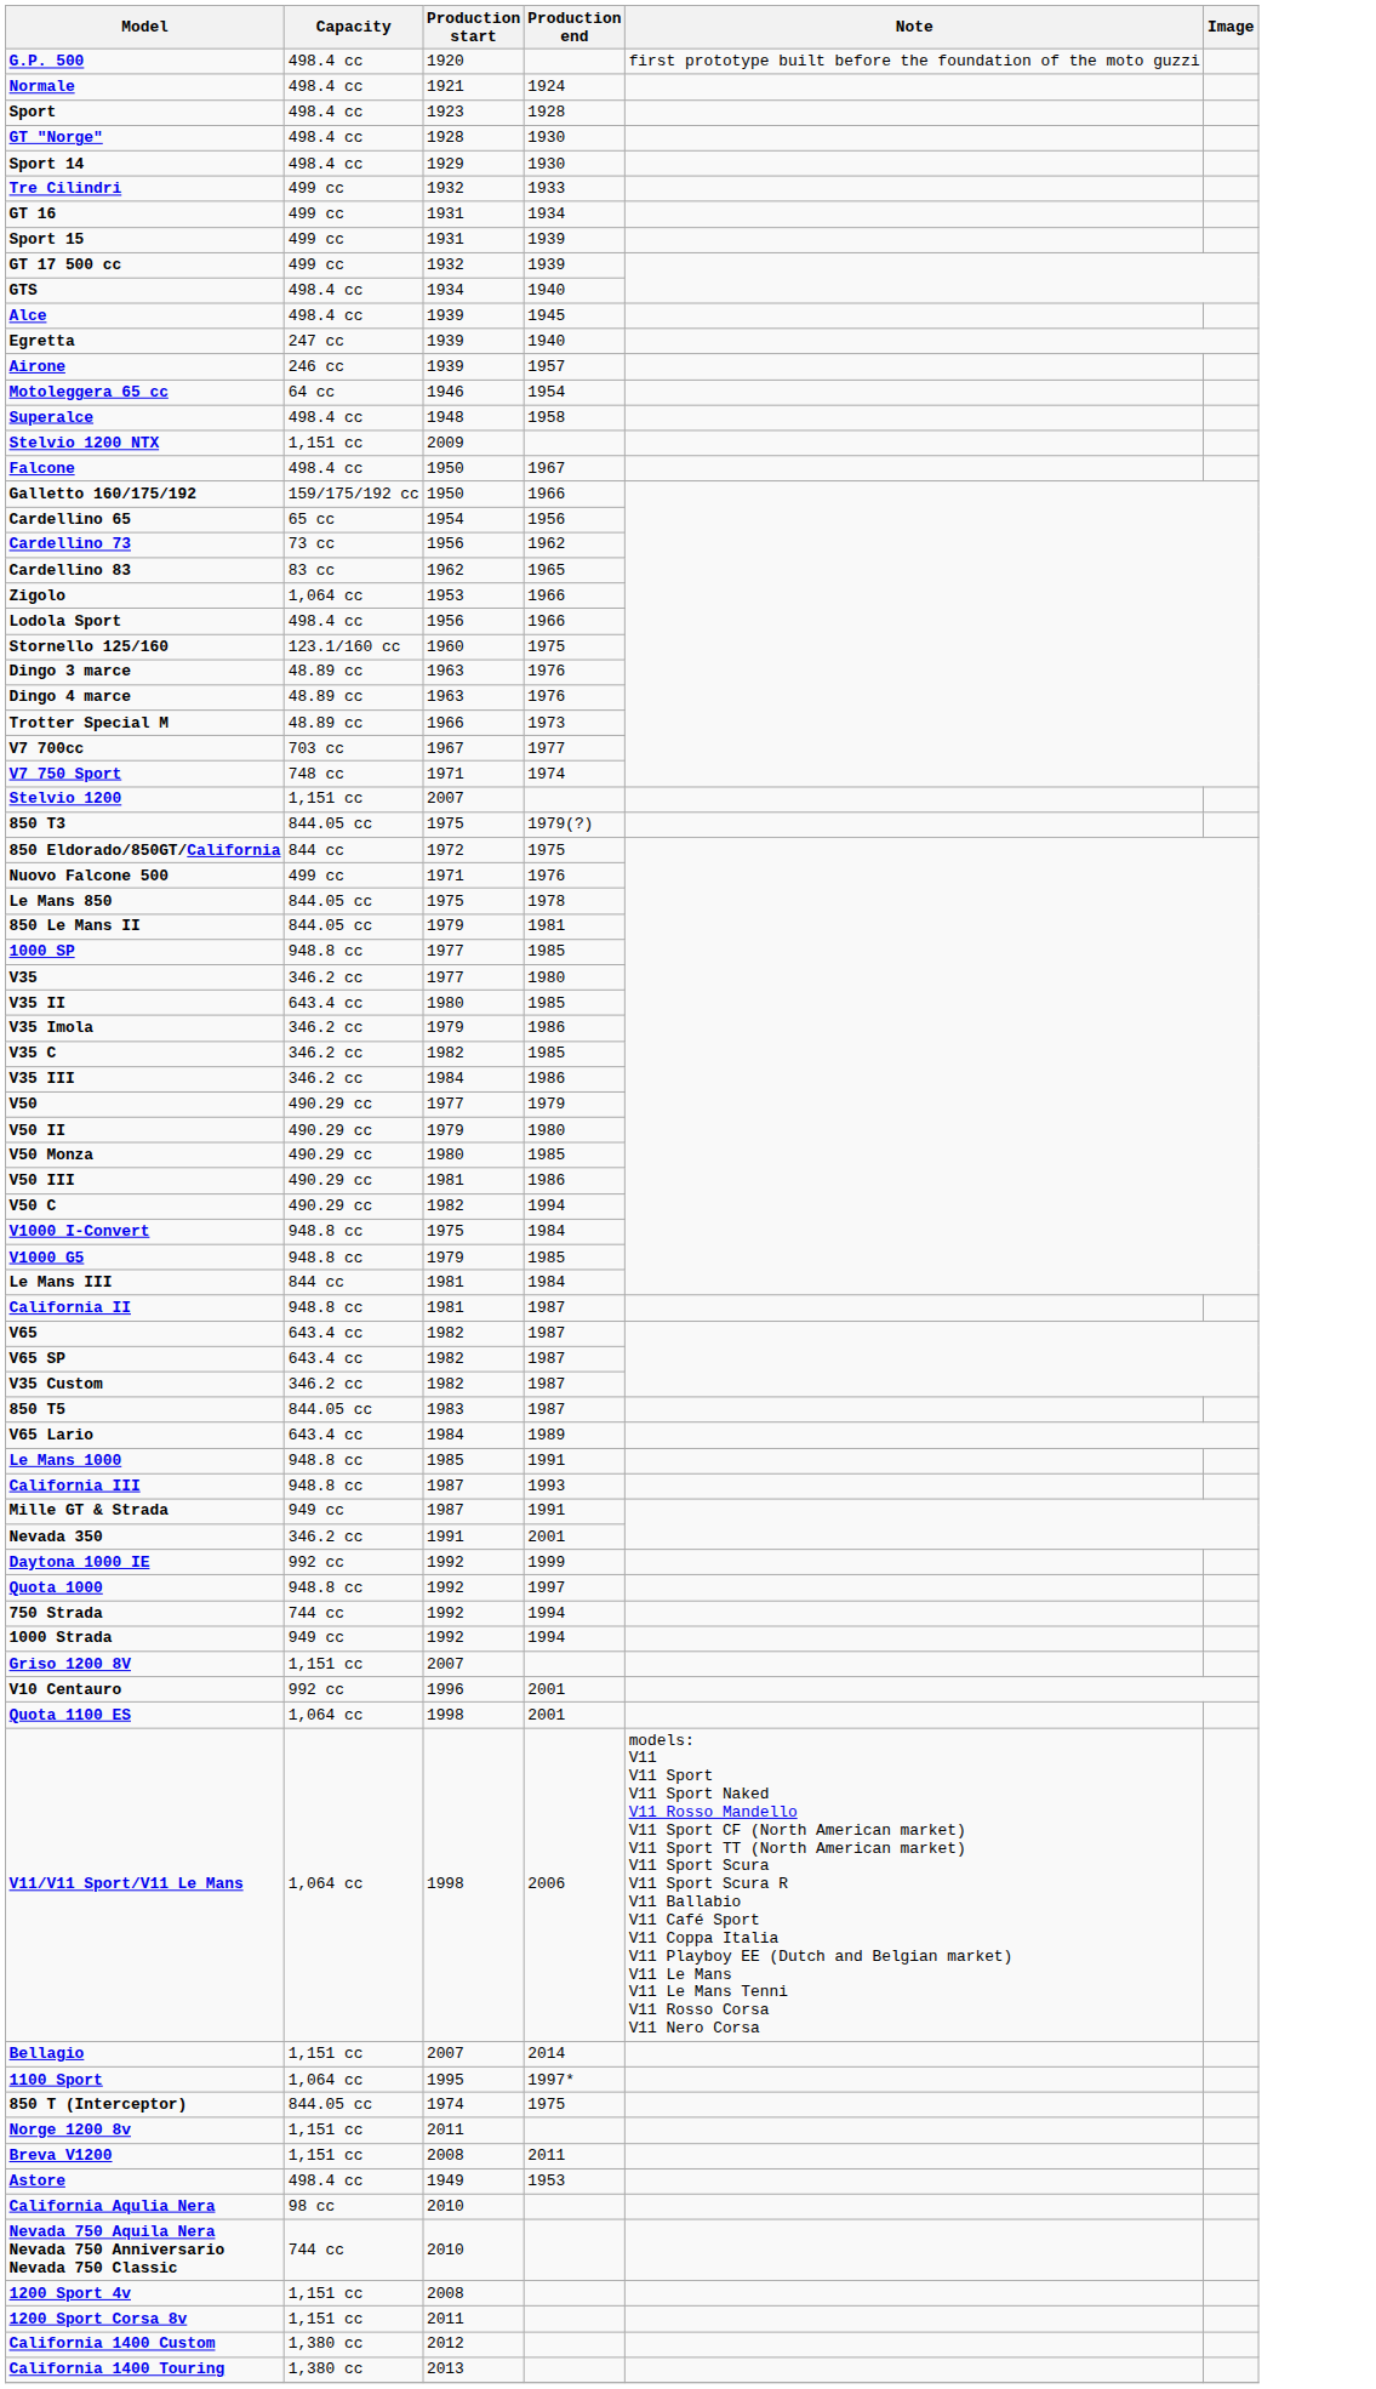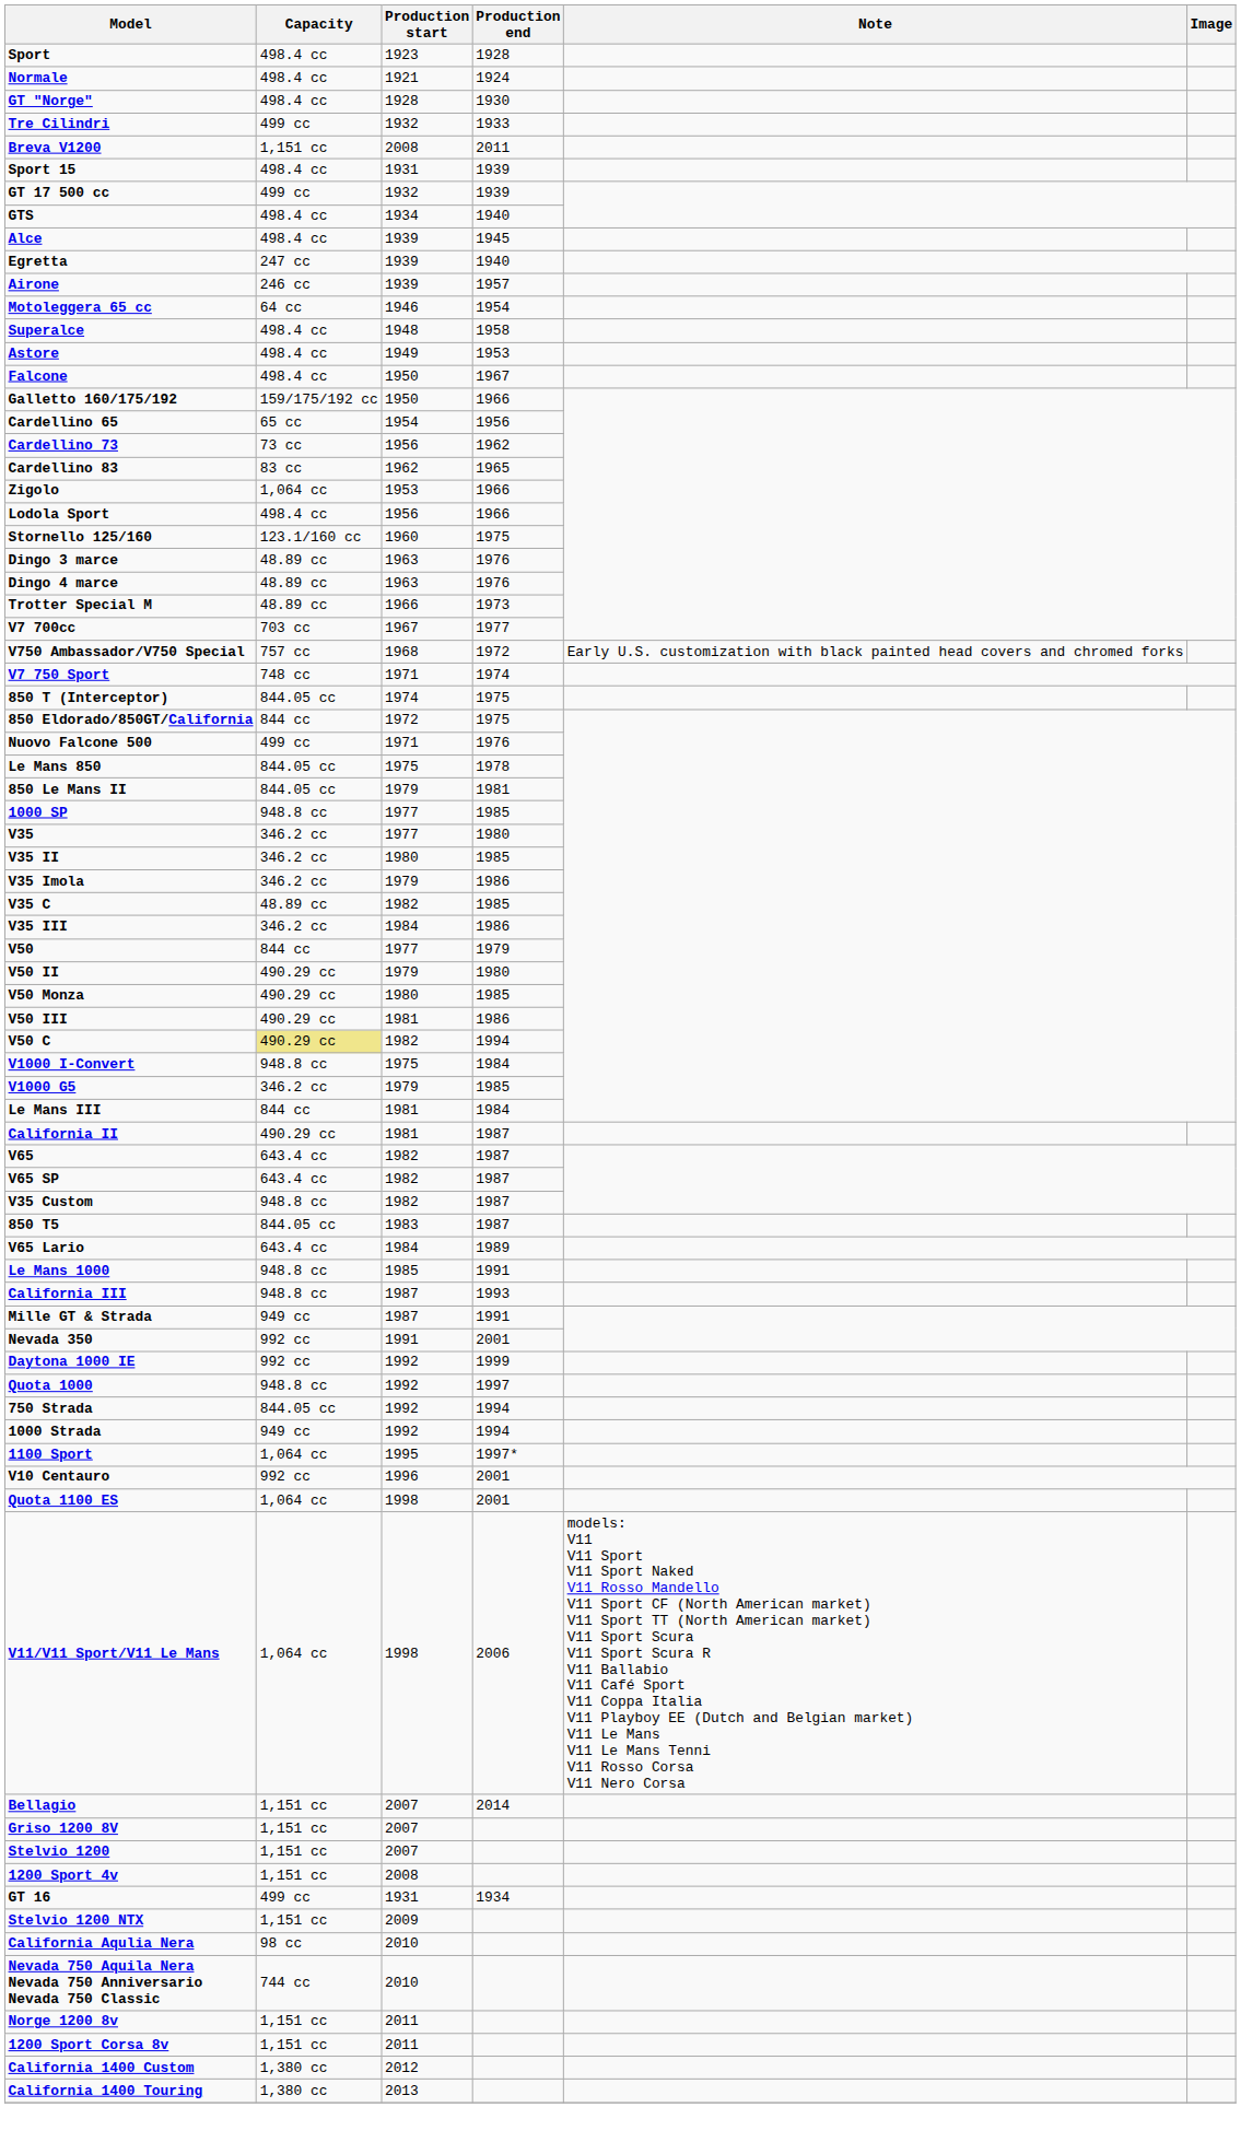- row: G.P. 500 | 498.4 cc | 1920 | first prototype built before the foundation of the moto guzzi
rows swapped: Normale <-> Sport
- row: Sport 14 | 498.4 cc | 1929 | 1930
rows swapped: GT 16 <-> Breva V1200
Sport 15 | Capacity: 499 cc -> 498.4 cc
rows swapped: Astore <-> Stelvio 1200 NTX
+ row: V750 Ambassador/V750 Special | 757 cc | 1968 | 1972 | Early U.S. customization with black painted head covers and chromed forks
rows swapped: 850 T (Interceptor) <-> Stelvio 1200
- row: 850 T3 | 844.05 cc | 1975 | 1979(?)
V35 II | Capacity: 643.4 cc -> 346.2 cc
V35 C | Capacity: 346.2 cc -> 48.89 cc
V50 | Capacity: 490.29 cc -> 844 cc
V50 C | Capacity: no background -> khaki background
V1000 G5 | Capacity: 948.8 cc -> 346.2 cc
California II | Capacity: 948.8 cc -> 490.29 cc
V35 Custom | Capacity: 346.2 cc -> 948.8 cc
Nevada 350 | Capacity: 346.2 cc -> 992 cc
750 Strada | Capacity: 744 cc -> 844.05 cc
rows swapped: 1100 Sport <-> Griso 1200 8V
rows swapped: 1200 Sport 4v <-> Norge 1200 8v
